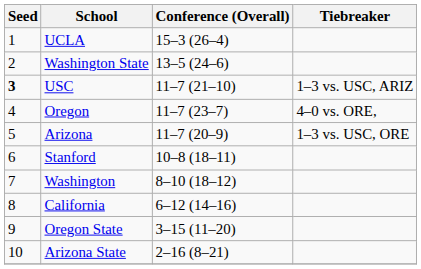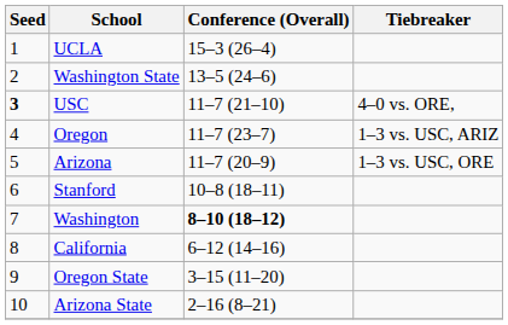USC | Tiebreaker: 1–3 vs. USC, ARIZ -> 4–0 vs. ORE,
Oregon | Tiebreaker: 4–0 vs. ORE, -> 1–3 vs. USC, ARIZ
Washington | Conference (Overall): normal -> bold
